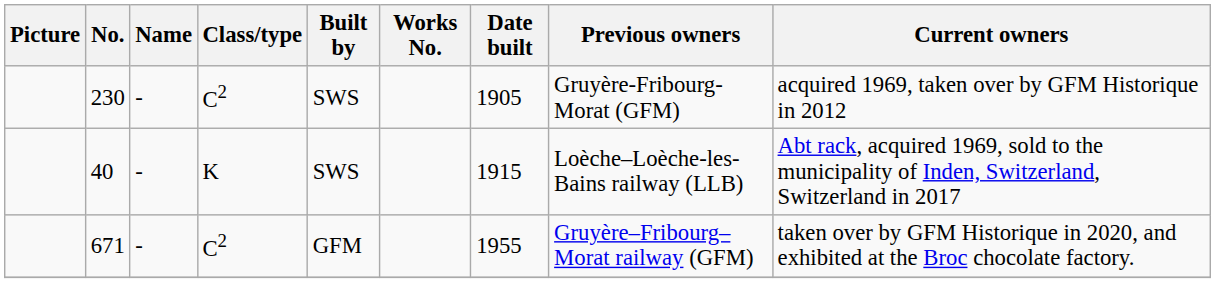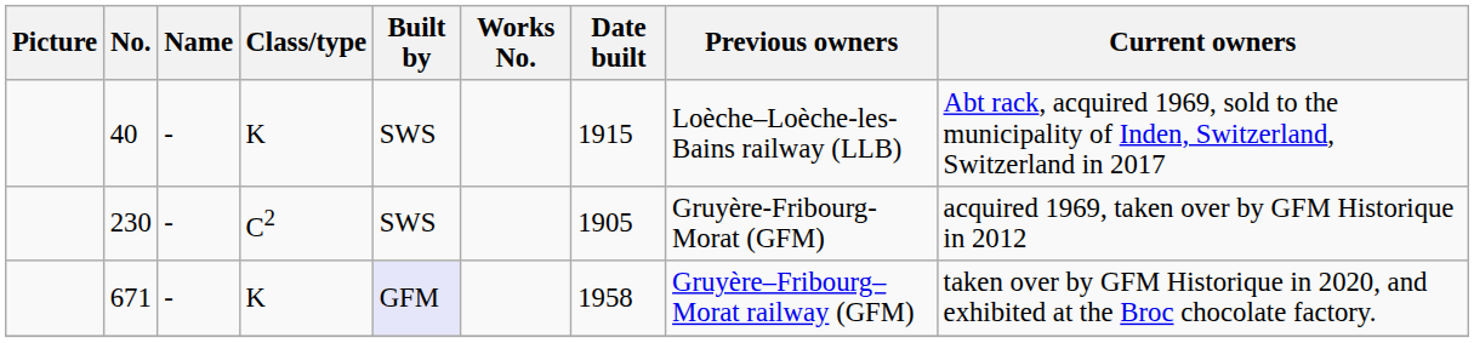rows swapped: 230 <-> 40
671 | Class/type: C2 -> K
671 | Built by: no background -> lavender background
671 | Date built: 1955 -> 1958
